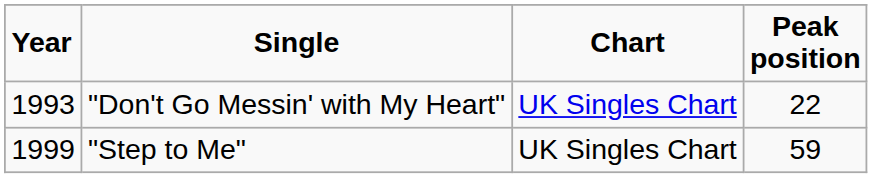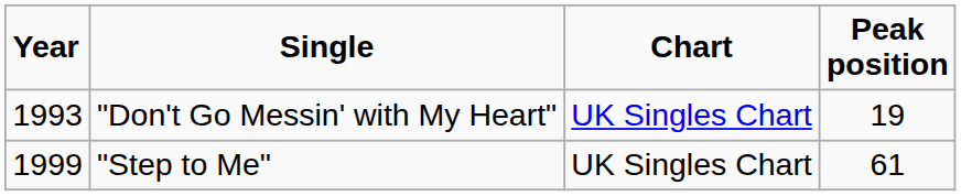"Don't Go Messin' with My Heart" | Peak position: 22 -> 19
"Step to Me" | Peak position: 59 -> 61
